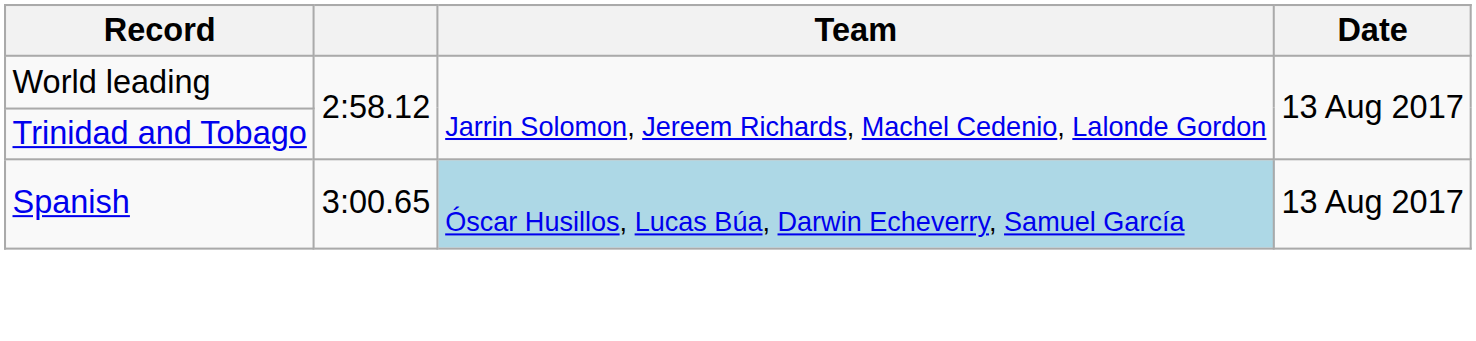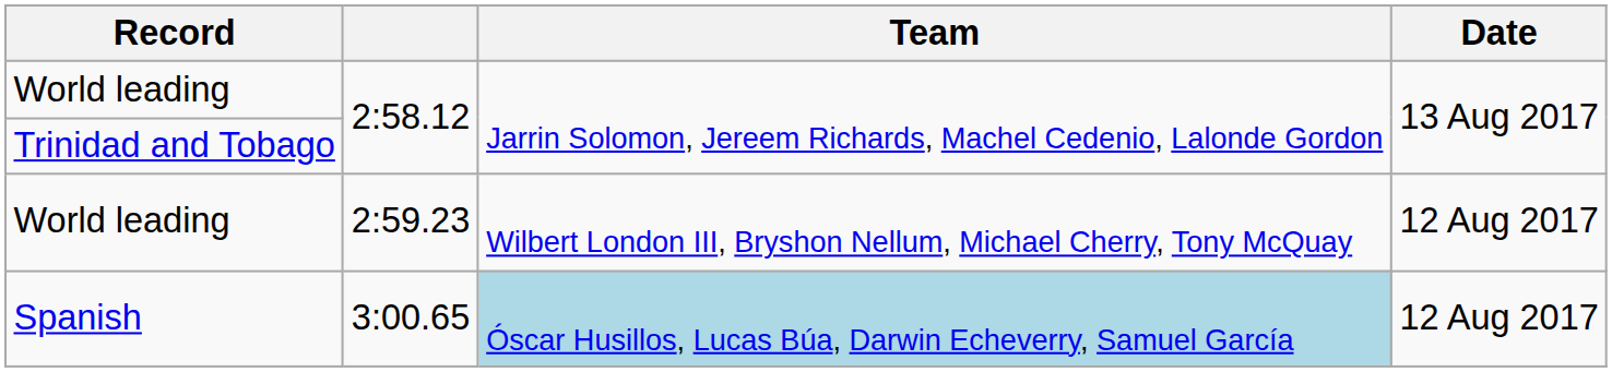+ row: World leading | 2:59.23 | Wilbert London III, Bryshon Nellum, Michael Cherry, Tony McQuay | 12 Aug 2017
Spanish | Date: 13 Aug 2017 -> 12 Aug 2017
